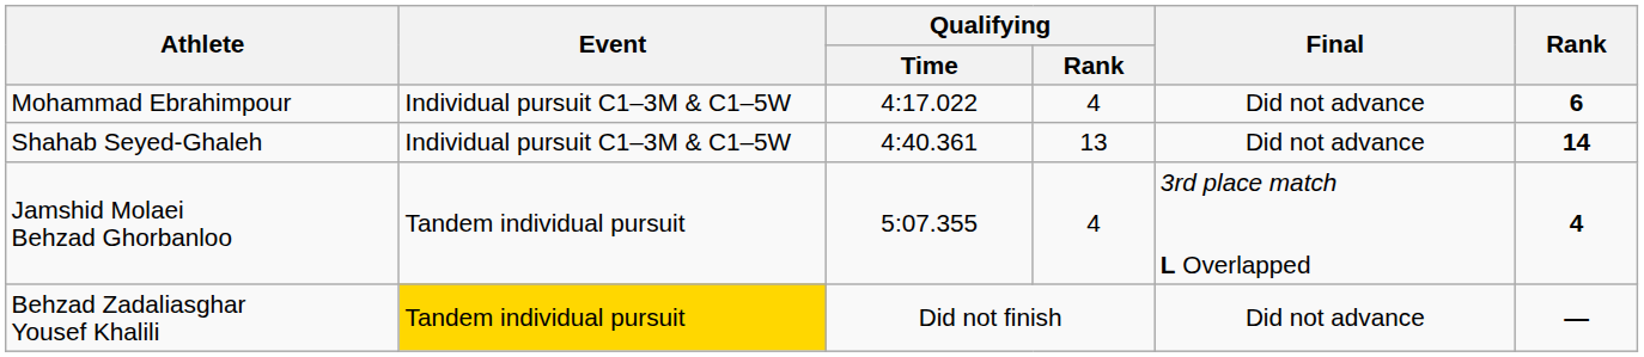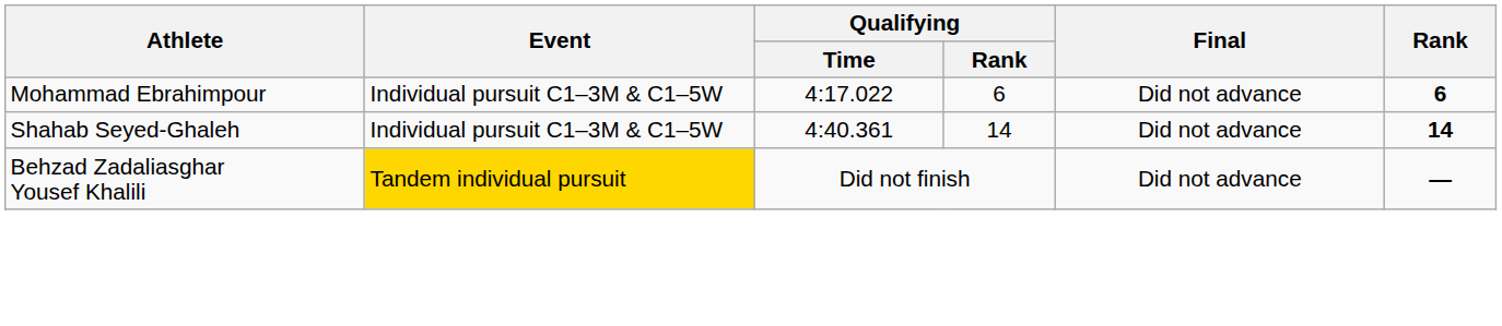Mohammad Ebrahimpour | Qualifying / Rank: 4 -> 6
Shahab Seyed-Ghaleh | Qualifying / Rank: 13 -> 14
- row: Jamshid Molaei Behzad Ghorbanloo | Tandem individual pursuit | 5:07.355 | 4 | 3rd place match L Overlapped | 4
